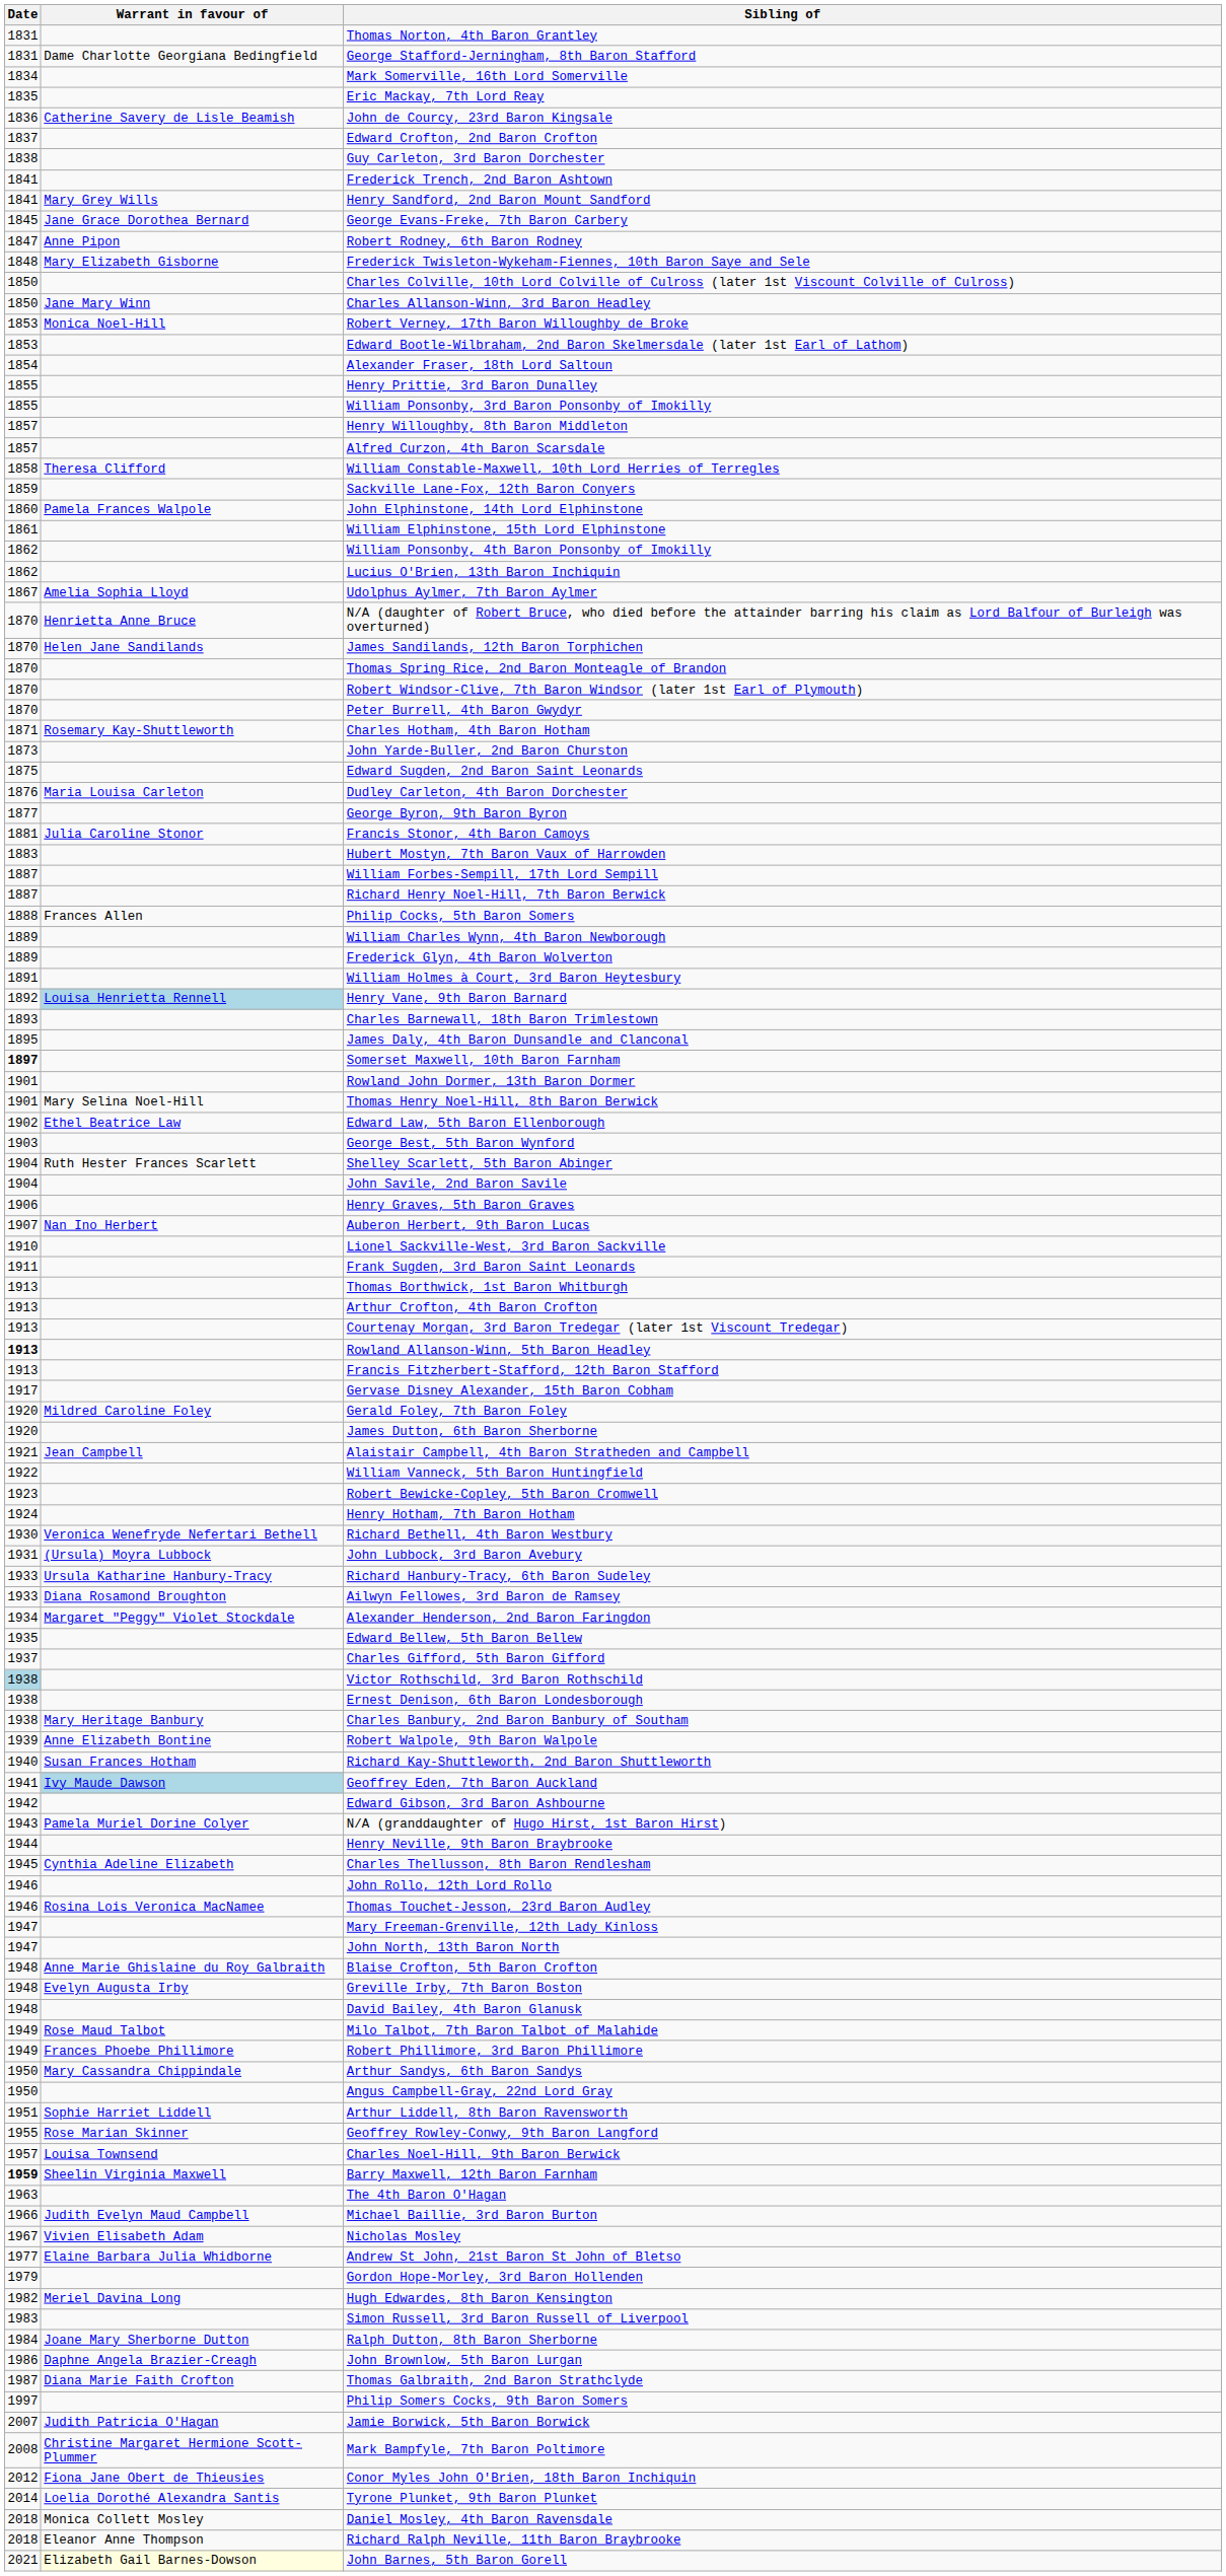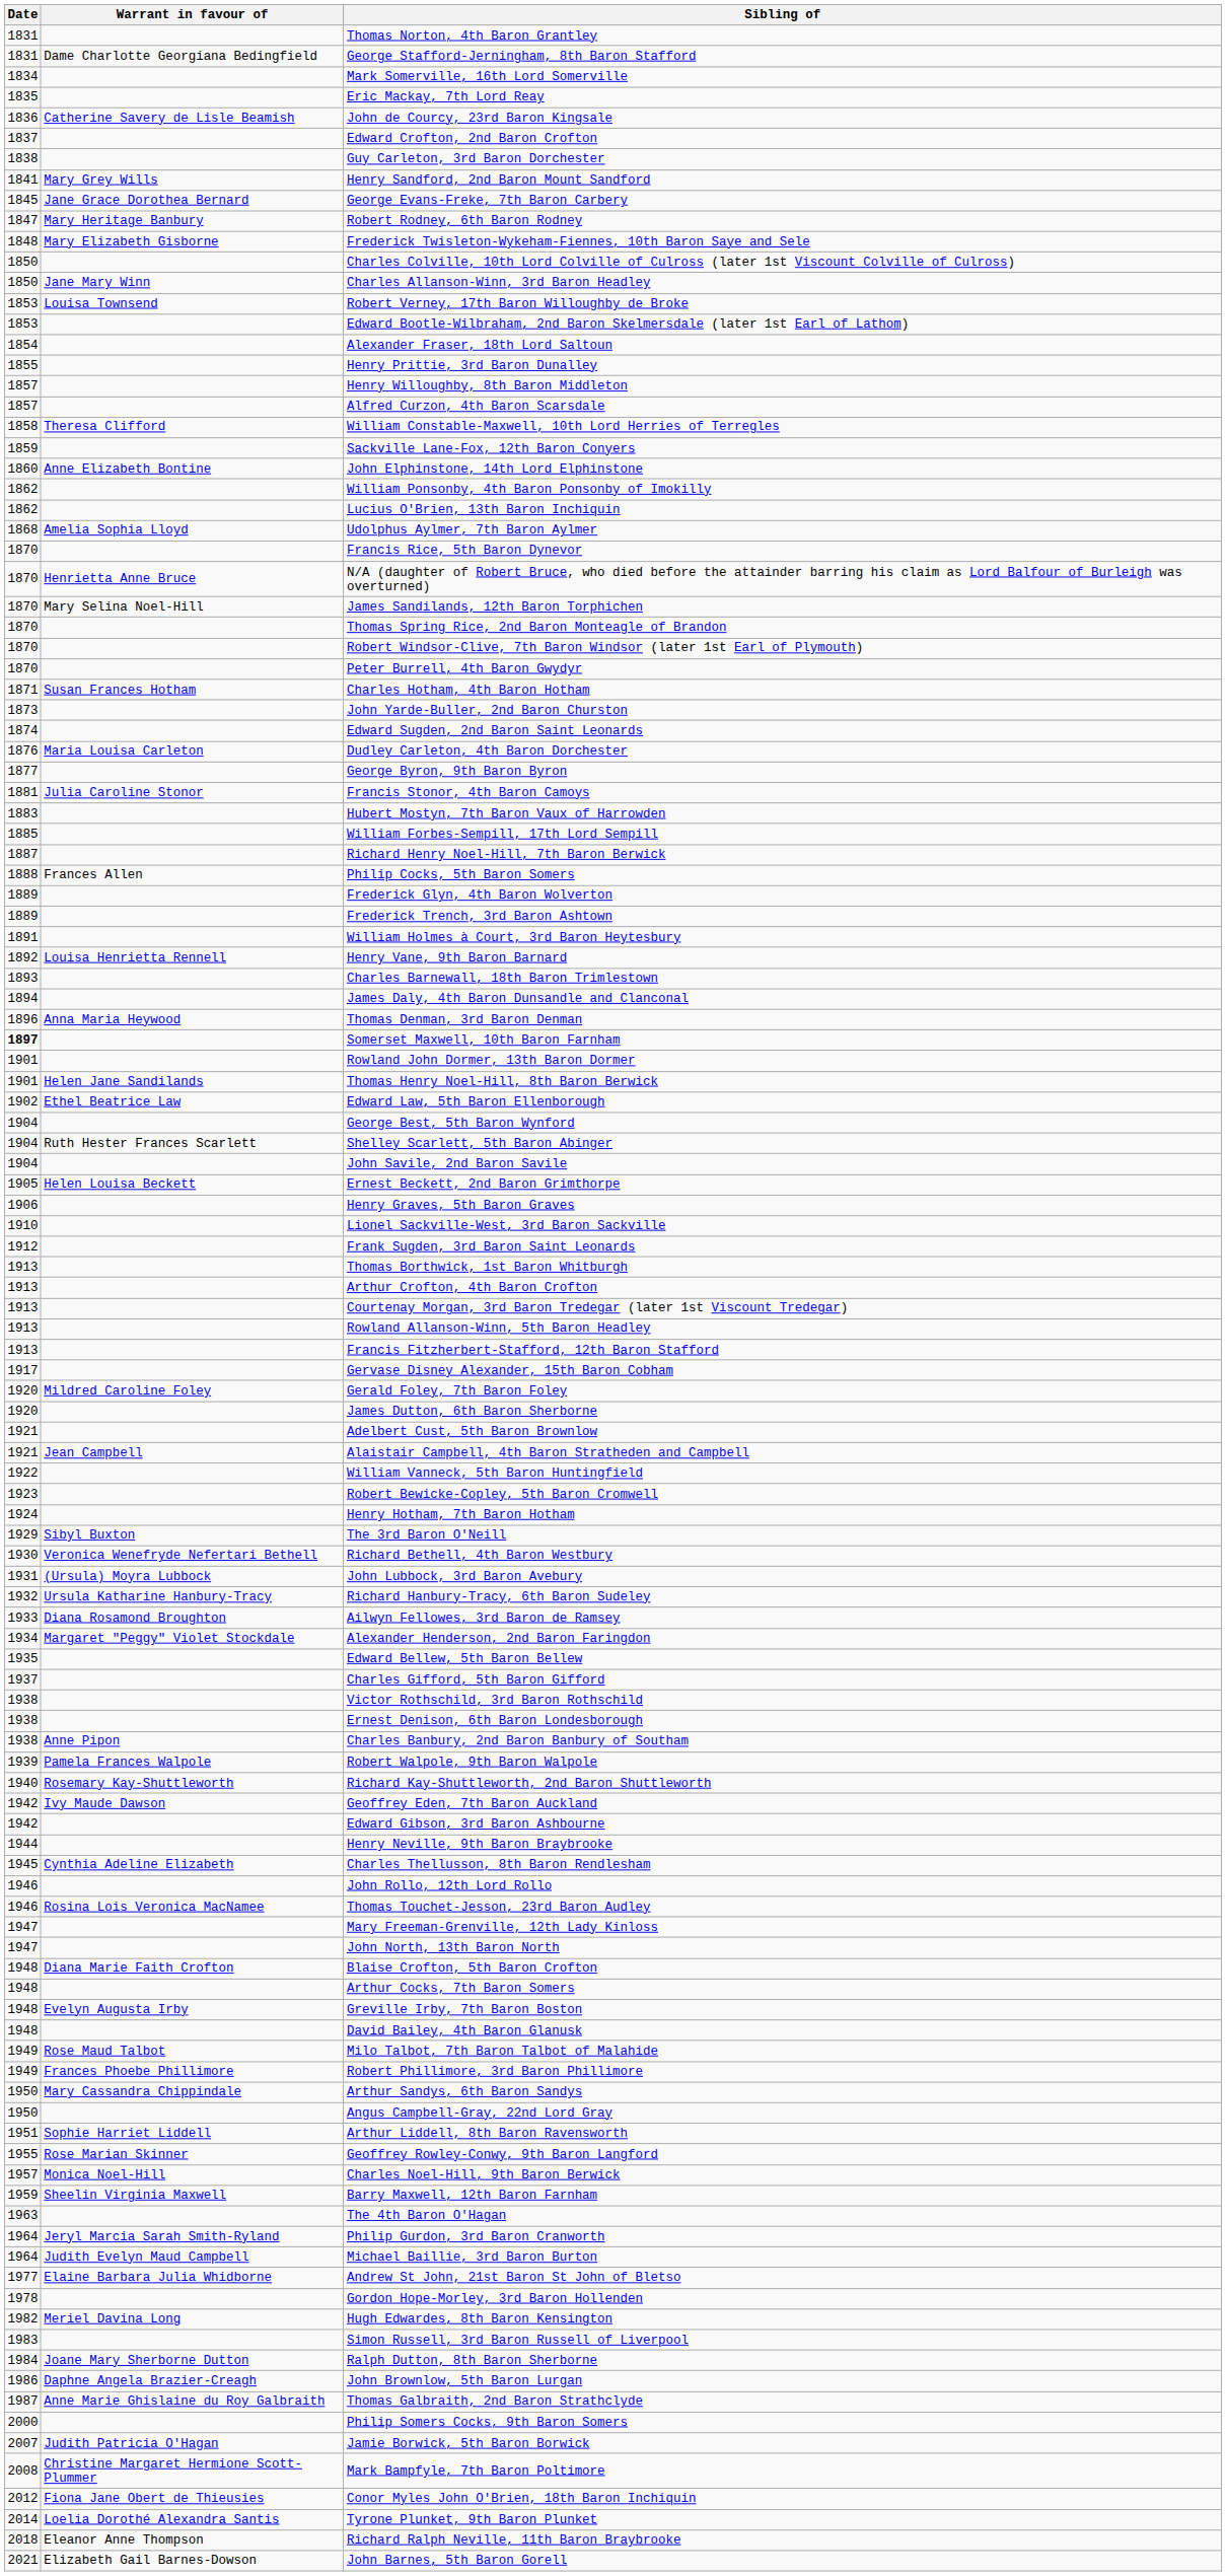- row: 1841 | Frederick Trench, 2nd Baron Ashtown
Robert Rodney, 6th Baron Rodney | Warrant in favour of: Anne Pipon -> Mary Heritage Banbury
Robert Verney, 17th Baron Willoughby de Broke | Warrant in favour of: Monica Noel-Hill -> Louisa Townsend
- row: 1855 | William Ponsonby, 3rd Baron Ponsonby of Imokilly
John Elphinstone, 14th Lord Elphinstone | Warrant in favour of: Pamela Frances Walpole -> Anne Elizabeth Bontine
- row: 1861 | William Elphinstone, 15th Lord Elphinstone
Udolphus Aylmer, 7th Baron Aylmer | Date: 1867 -> 1868
+ row: 1870 | Francis Rice, 5th Baron Dynevor
James Sandilands, 12th Baron Torphichen | Warrant in favour of: Helen Jane Sandilands -> Mary Selina Noel-Hill
Charles Hotham, 4th Baron Hotham | Warrant in favour of: Rosemary Kay-Shuttleworth -> Susan Frances Hotham
Edward Sugden, 2nd Baron Saint Leonards | Date: 1875 -> 1874
William Forbes-Sempill, 17th Lord Sempill | Date: 1887 -> 1885
- row: 1889 | William Charles Wynn, 4th Baron Newborough
+ row: 1889 | Frederick Trench, 3rd Baron Ashtown
Henry Vane, 9th Baron Barnard | Warrant in favour of: lightblue background -> no background
James Daly, 4th Baron Dunsandle and Clanconal | Date: 1895 -> 1894
+ row: 1896 | Anna Maria Heywood | Thomas Denman, 3rd Baron Denman
Thomas Henry Noel-Hill, 8th Baron Berwick | Warrant in favour of: Mary Selina Noel-Hill -> Helen Jane Sandilands
George Best, 5th Baron Wynford | Date: 1903 -> 1904
+ row: 1905 | Helen Louisa Beckett | Ernest Beckett, 2nd Baron Grimthorpe
- row: 1907 | Nan Ino Herbert | Auberon Herbert, 9th Baron Lucas
Frank Sugden, 3rd Baron Saint Leonards | Date: 1911 -> 1912
Rowland Allanson-Winn, 5th Baron Headley | Date: bold -> normal
+ row: 1921 | Adelbert Cust, 5th Baron Brownlow
+ row: 1929 | Sibyl Buxton | The 3rd Baron O'Neill
Richard Hanbury-Tracy, 6th Baron Sudeley | Date: 1933 -> 1932
Victor Rothschild, 3rd Baron Rothschild | Date: lightblue background -> no background
Charles Banbury, 2nd Baron Banbury of Southam | Warrant in favour of: Mary Heritage Banbury -> Anne Pipon
Robert Walpole, 9th Baron Walpole | Warrant in favour of: Anne Elizabeth Bontine -> Pamela Frances Walpole
Richard Kay-Shuttleworth, 2nd Baron Shuttleworth | Warrant in favour of: Susan Frances Hotham -> Rosemary Kay-Shuttleworth
Geoffrey Eden, 7th Baron Auckland | Date: 1941 -> 1942
Geoffrey Eden, 7th Baron Auckland | Warrant in favour of: lightblue background -> no background
- row: 1943 | Pamela Muriel Dorine Colyer | N/A (granddaughter of Hugo Hirst, 1st Baron Hirst)
Blaise Crofton, 5th Baron Crofton | Warrant in favour of: Anne Marie Ghislaine du Roy Galbraith -> Diana Marie Faith Crofton
+ row: 1948 | Arthur Cocks, 7th Baron Somers
Charles Noel-Hill, 9th Baron Berwick | Warrant in favour of: Louisa Townsend -> Monica Noel-Hill
Barry Maxwell, 12th Baron Farnham | Date: bold -> normal
+ row: 1964 | Jeryl Marcia Sarah Smith-Ryland | Philip Gurdon, 3rd Baron Cranworth
Michael Baillie, 3rd Baron Burton | Date: 1966 -> 1964
- row: 1967 | Vivien Elisabeth Adam | Nicholas Mosley
Gordon Hope-Morley, 3rd Baron Hollenden | Date: 1979 -> 1978
Thomas Galbraith, 2nd Baron Strathclyde | Warrant in favour of: Diana Marie Faith Crofton -> Anne Marie Ghislaine du Roy Galbraith
Philip Somers Cocks, 9th Baron Somers | Date: 1997 -> 2000
- row: 2018 | Monica Collett Mosley | Daniel Mosley, 4th Baron Ravensdale
John Barnes, 5th Baron Gorell | Warrant in favour of: lightyellow background -> no background
